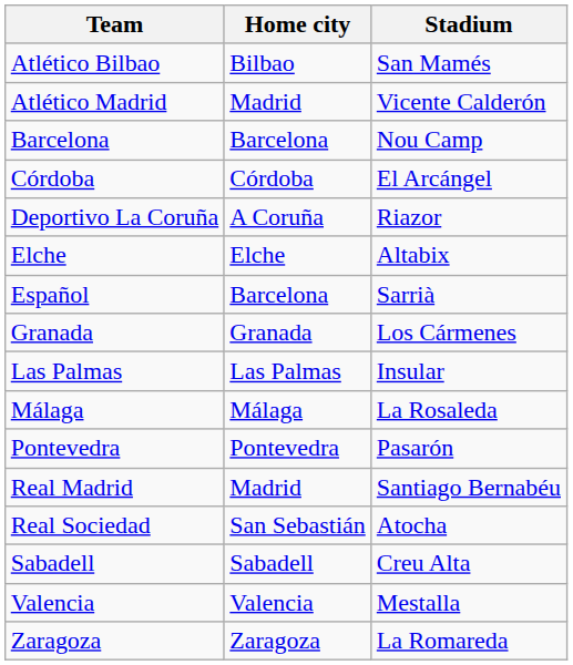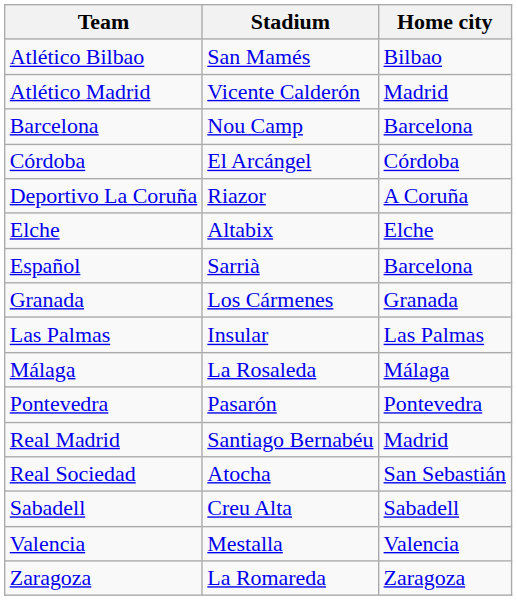columns swapped: Home city <-> Stadium
